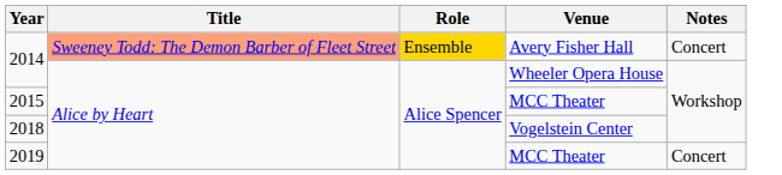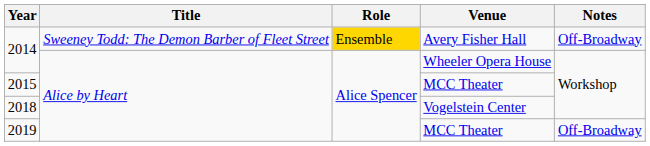2014 / Avery Fisher Hall | Title: lightsalmon background -> no background
2014 / Avery Fisher Hall | Notes: Concert -> Off-Broadway
2019 | Notes: Concert -> Off-Broadway
